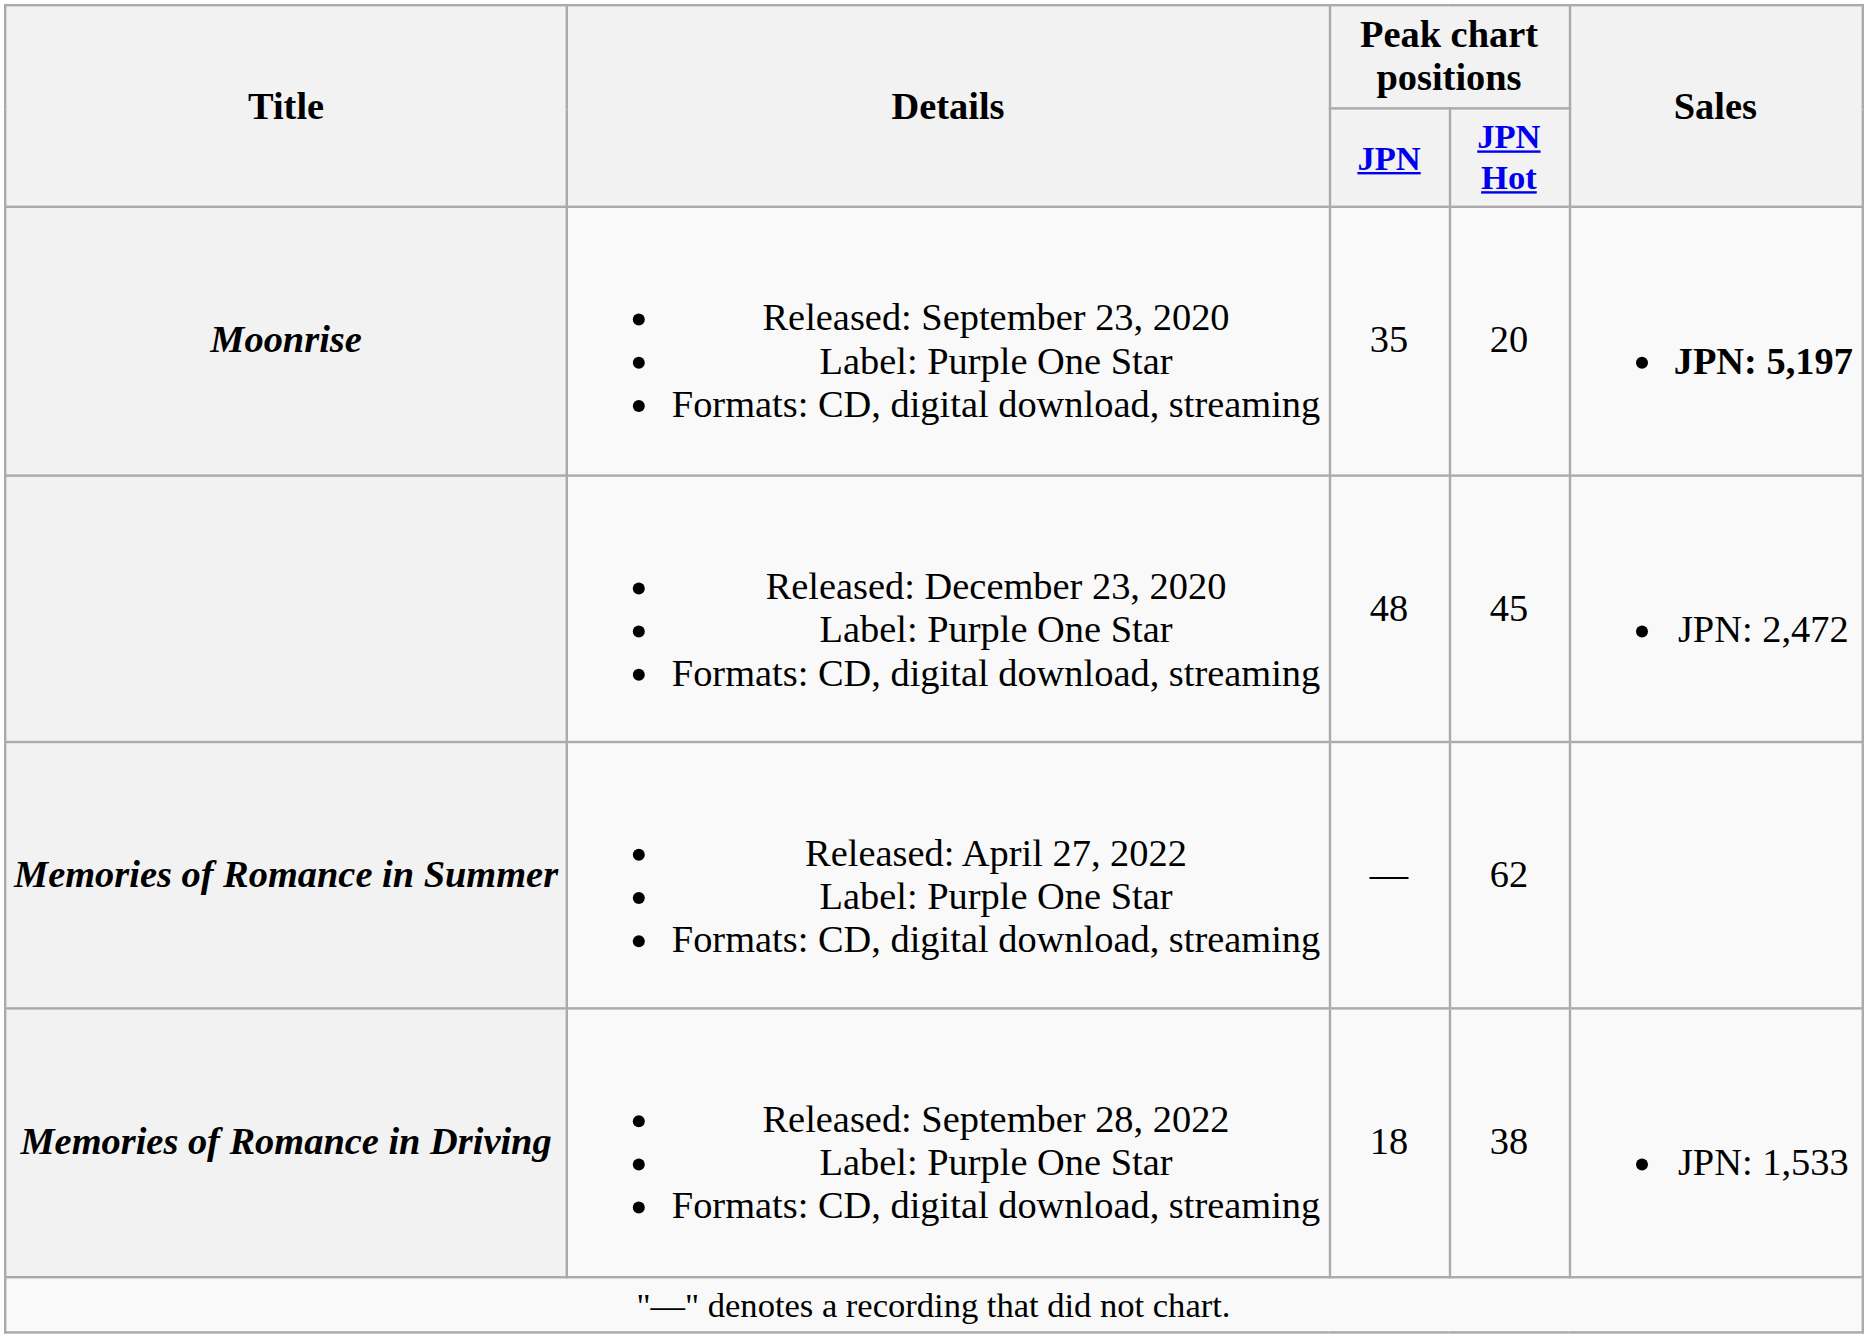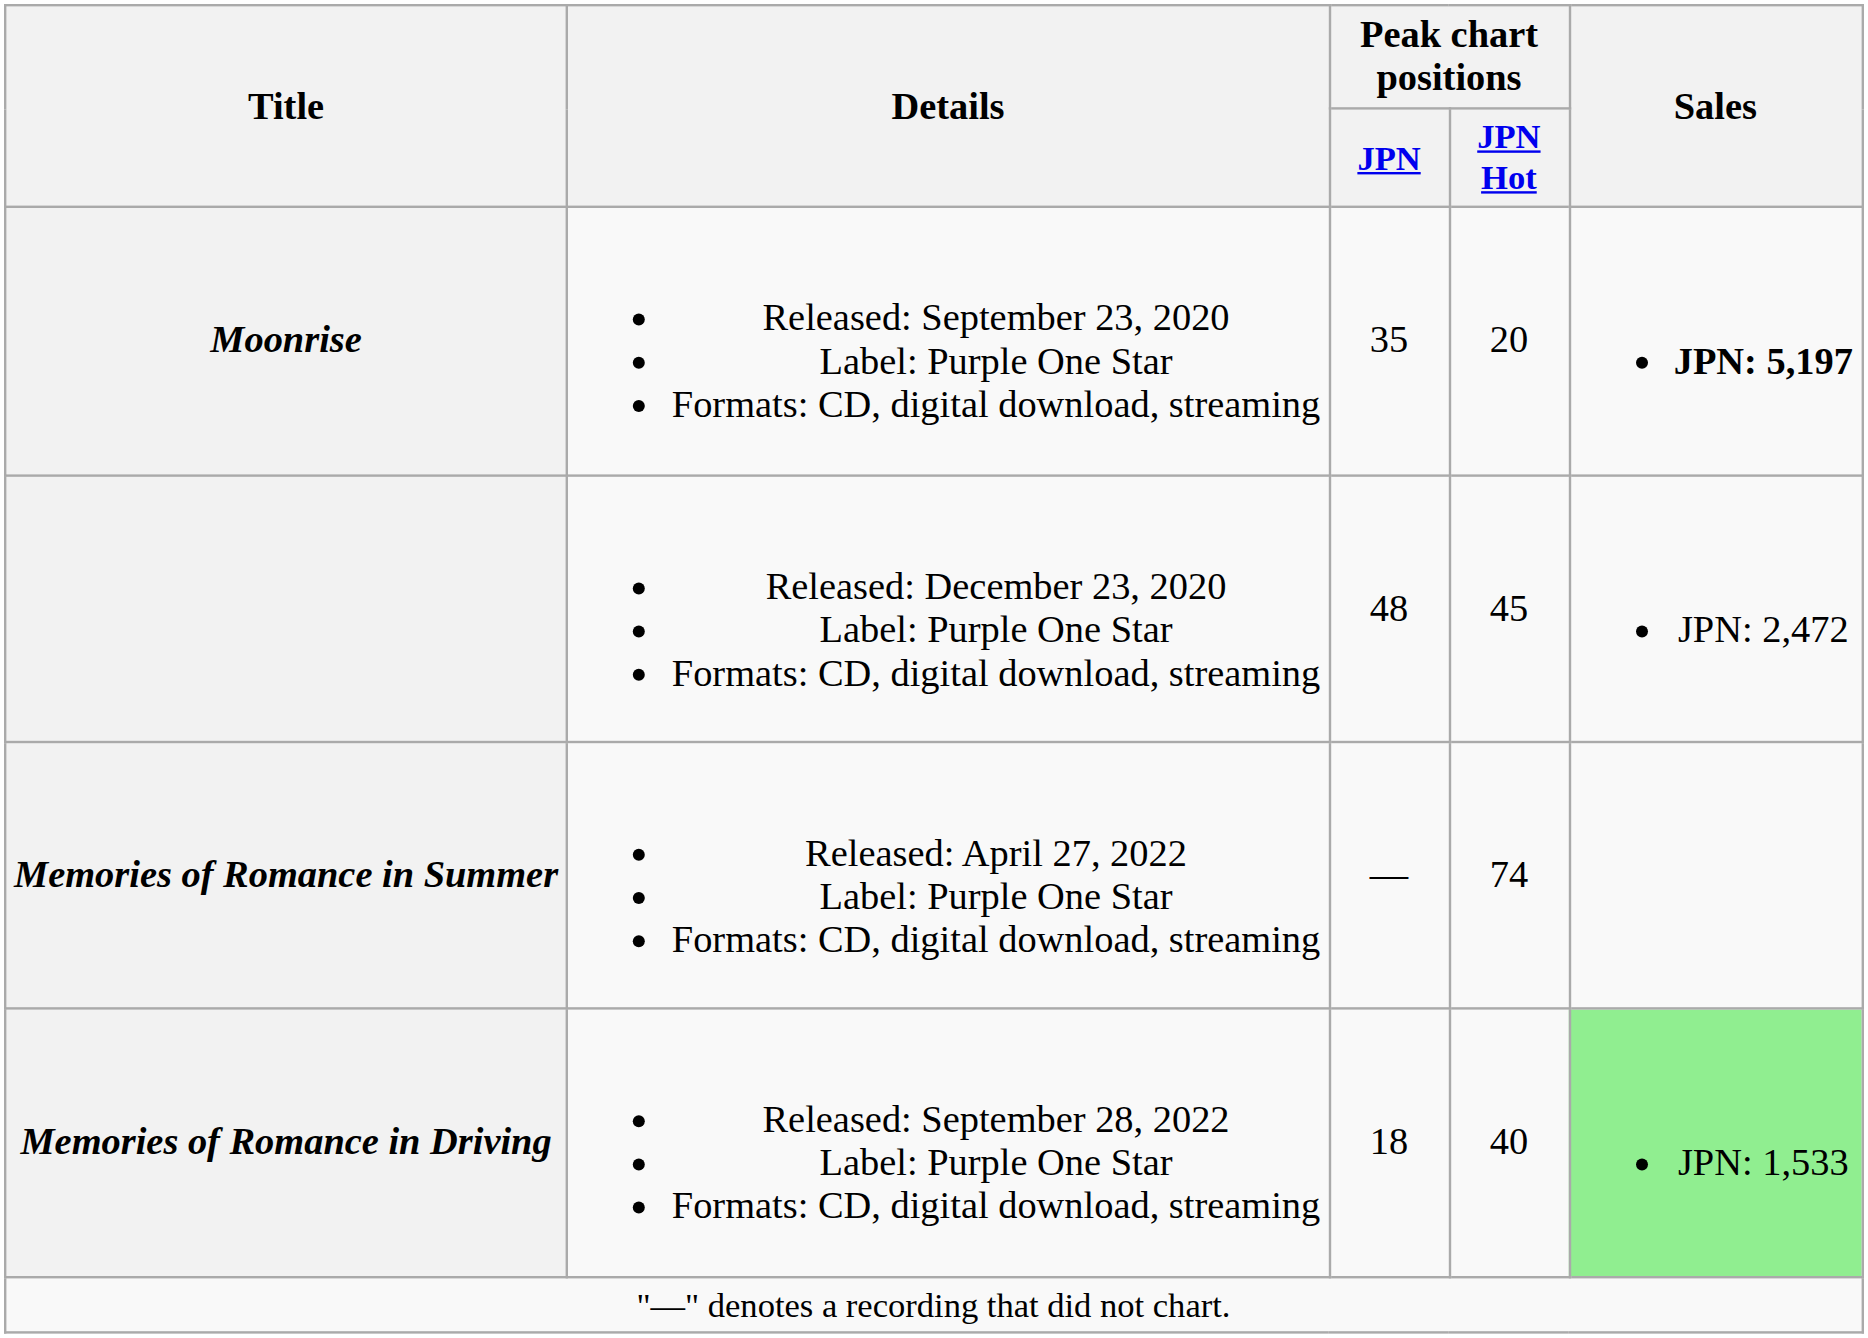Memories of Romance in Summer | Peak chart positions / JPN Hot: 62 -> 74
Memories of Romance in Driving | Peak chart positions / JPN Hot: 38 -> 40
Memories of Romance in Driving | Sales: no background -> lightgreen background
